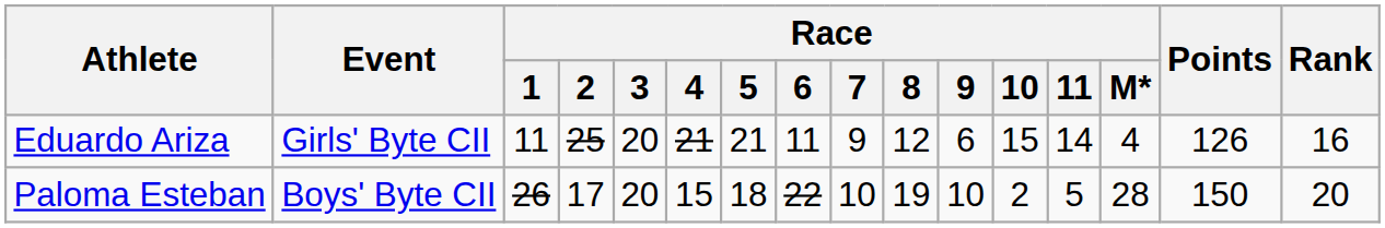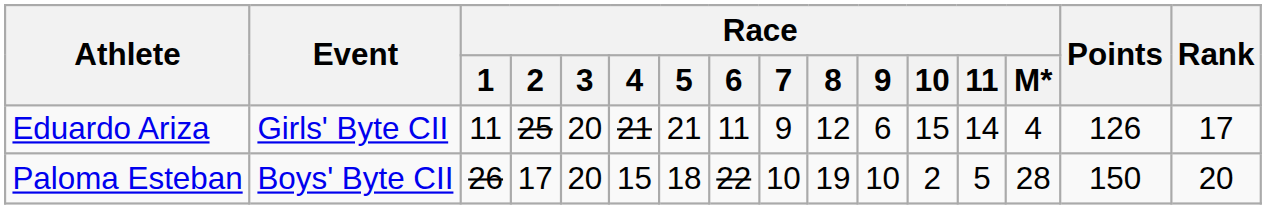Eduardo Ariza | Rank: 16 -> 17
